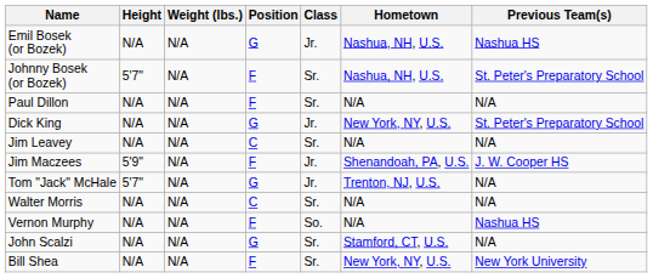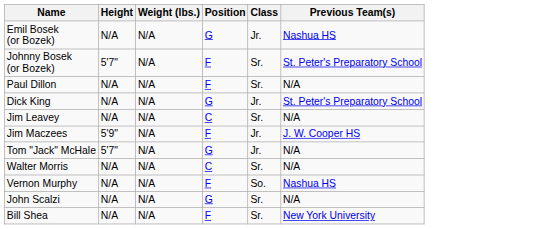- column: Hometown | Nashua, NH, U.S. | Nashua, NH, U.S. | N/A | New York, NY, U.S. | N/A | Shenandoah, PA, U.S. | Trenton, NJ, U.S. | N/A | N/A | Stamford, CT, U.S. | New York, NY, U.S.
